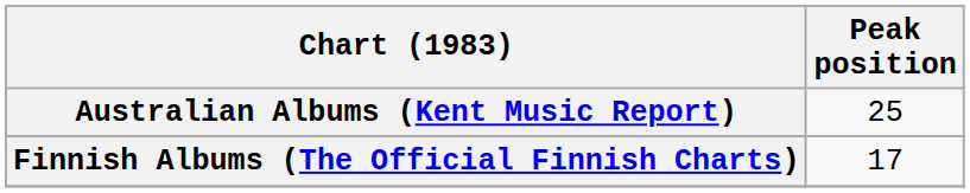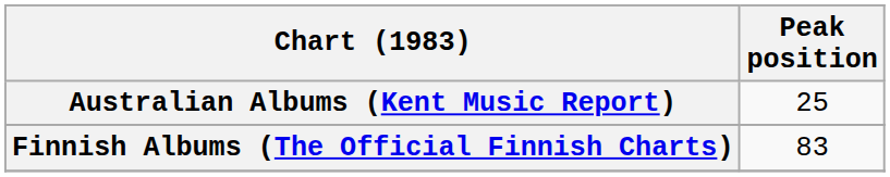Finnish Albums (The Official Finnish Charts) | Peak position: 17 -> 83
